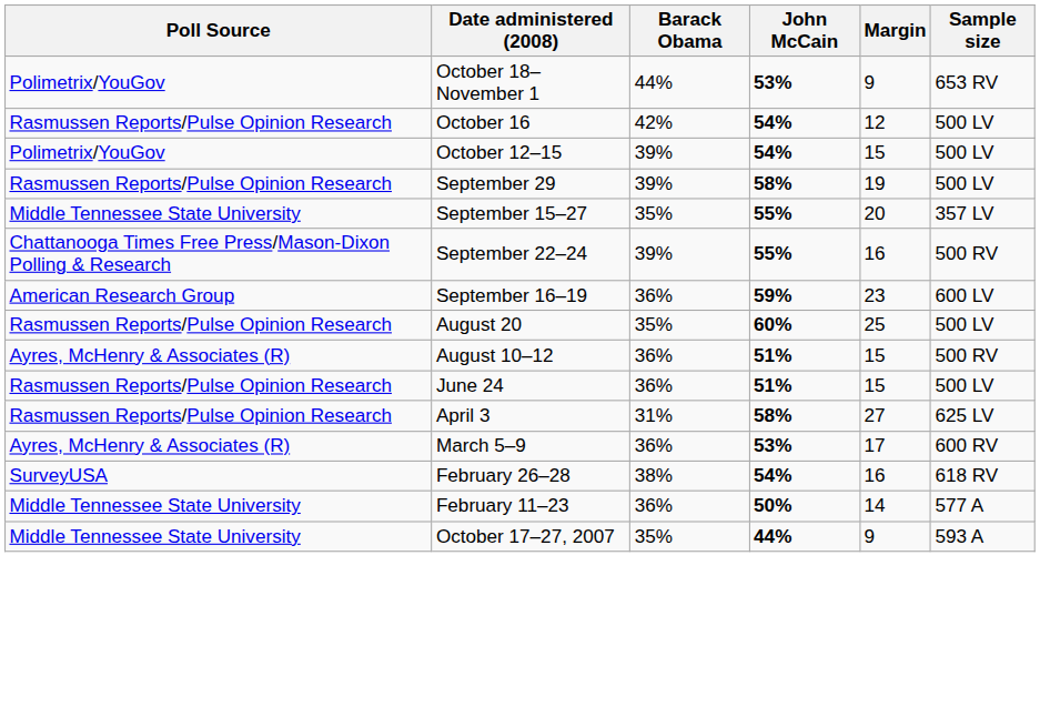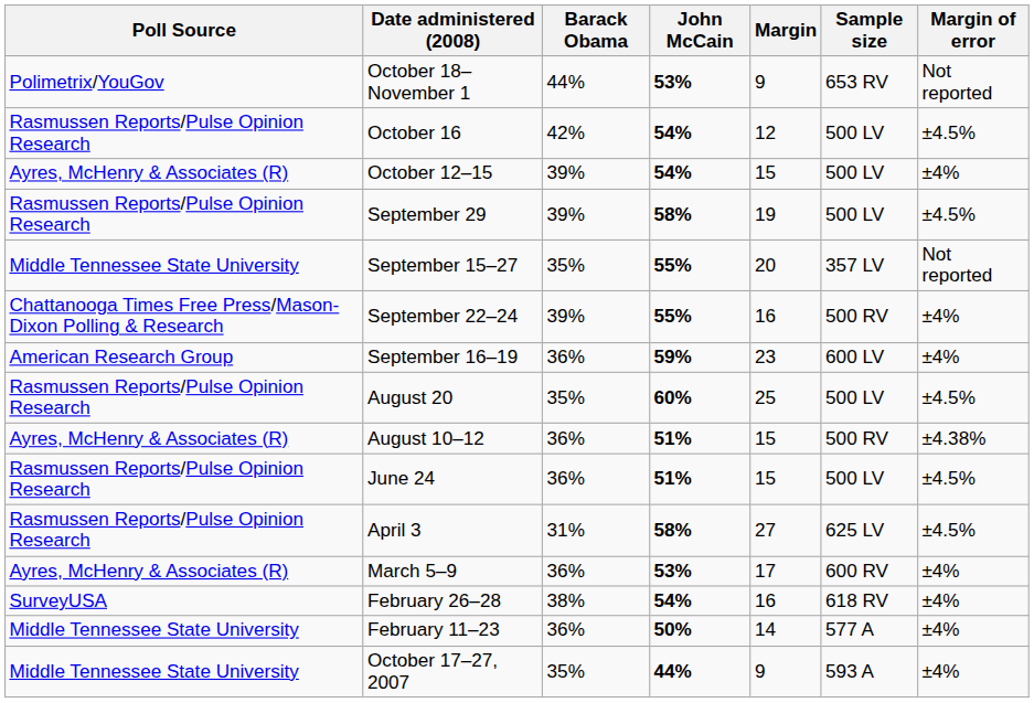+ column: Margin of error | Not reported | ±4.5% | ±4% | ±4.5% | Not reported | ±4% | ±4% | ±4.5% | ±4.38% | ±4.5% | ±4.5% | ±4% | ±4% | ±4% | ±4%
October 12–15 | Poll Source: Polimetrix/YouGov -> Ayres, McHenry & Associates (R)
